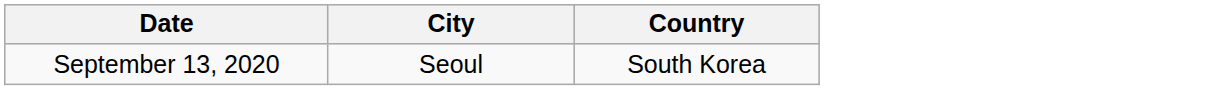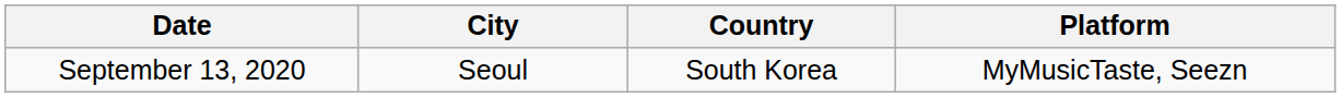+ column: Platform | MyMusicTaste, Seezn
